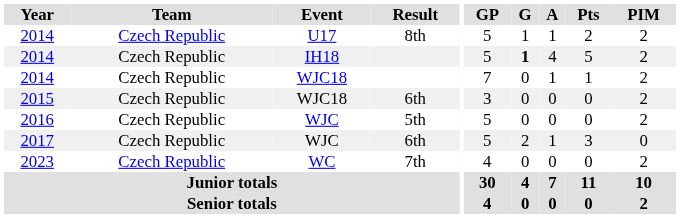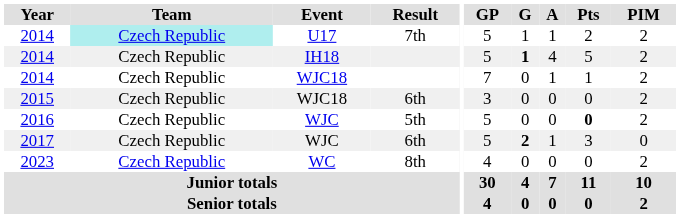2014 / U17 | Team: no background -> paleturquoise background
2014 / U17 | Result: 8th -> 7th
2016 | Pts: normal -> bold
2017 | G: normal -> bold
2023 | Result: 7th -> 8th
